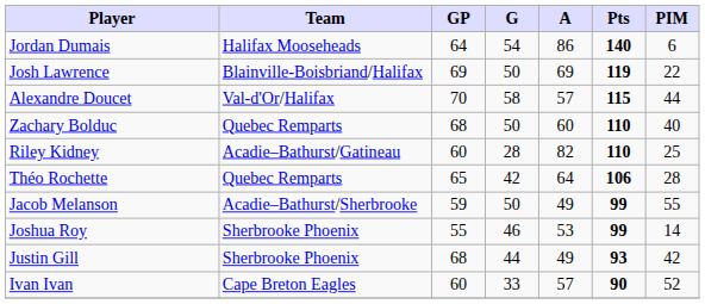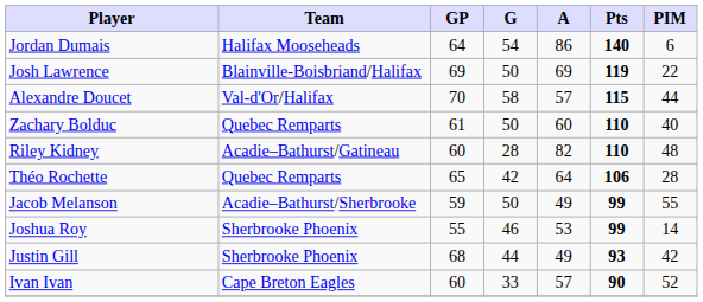Zachary Bolduc | GP: 68 -> 61
Riley Kidney | PIM: 25 -> 48
